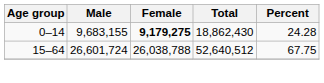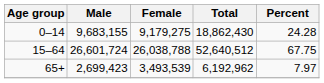0–14 | Female: bold -> normal
+ row: 65+ | 2,699,423 | 3,493,539 | 6,192,962 | 7.97
